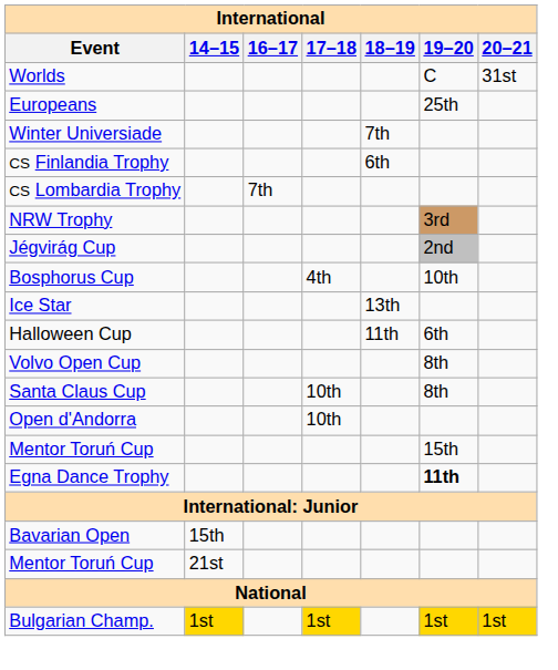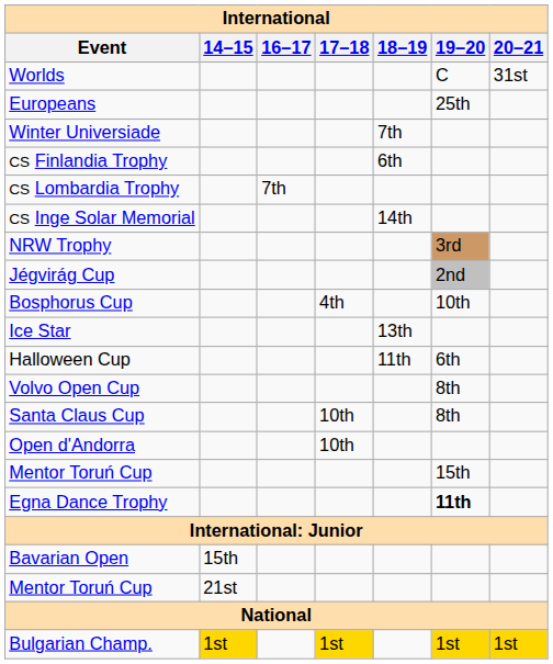+ row: CS Inge Solar Memorial | 14th
